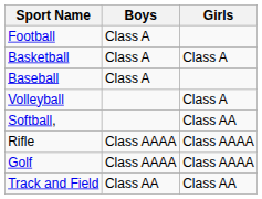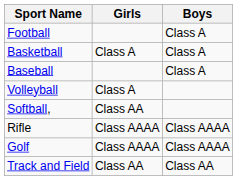columns swapped: Boys <-> Girls
